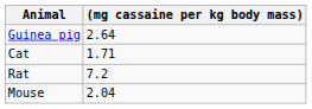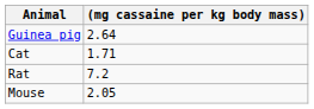Mouse | (mg cassaine per kg body mass): 2.04 -> 2.05
